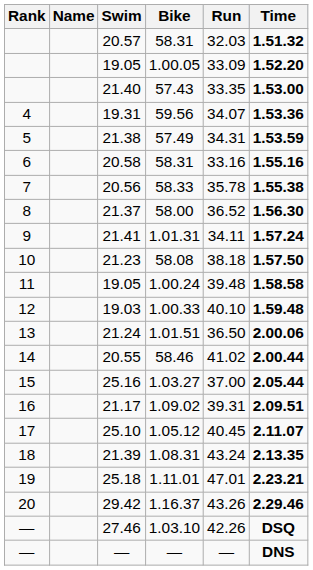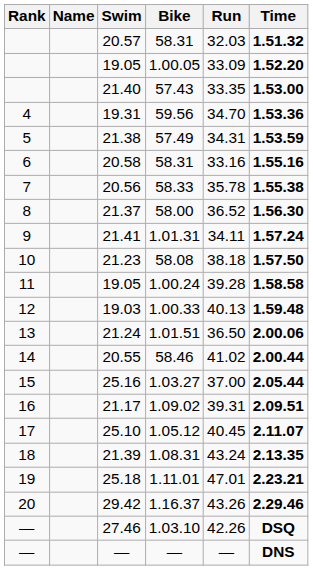19.31 | Run: 34.07 -> 34.70
19.05 / 1.00.24 | Run: 39.48 -> 39.28
19.03 | Run: 40.10 -> 40.13
